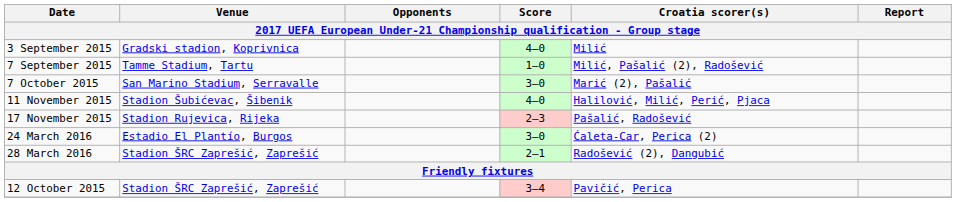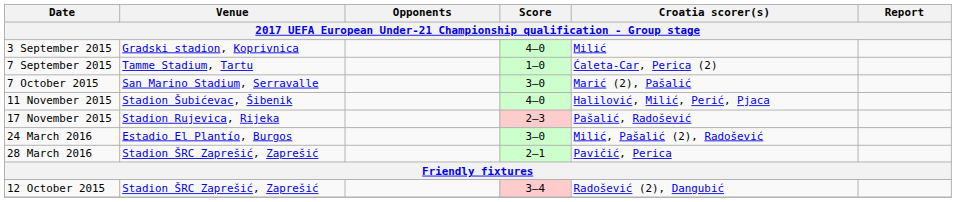7 September 2015 | Croatia scorer(s): Milić, Pašalić (2), Radošević -> Ćaleta-Car, Perica (2)
24 March 2016 | Croatia scorer(s): Ćaleta-Car, Perica (2) -> Milić, Pašalić (2), Radošević
28 March 2016 | Croatia scorer(s): Radošević (2), Dangubić -> Pavičić, Perica
12 October 2015 | Croatia scorer(s): Pavičić, Perica -> Radošević (2), Dangubić
